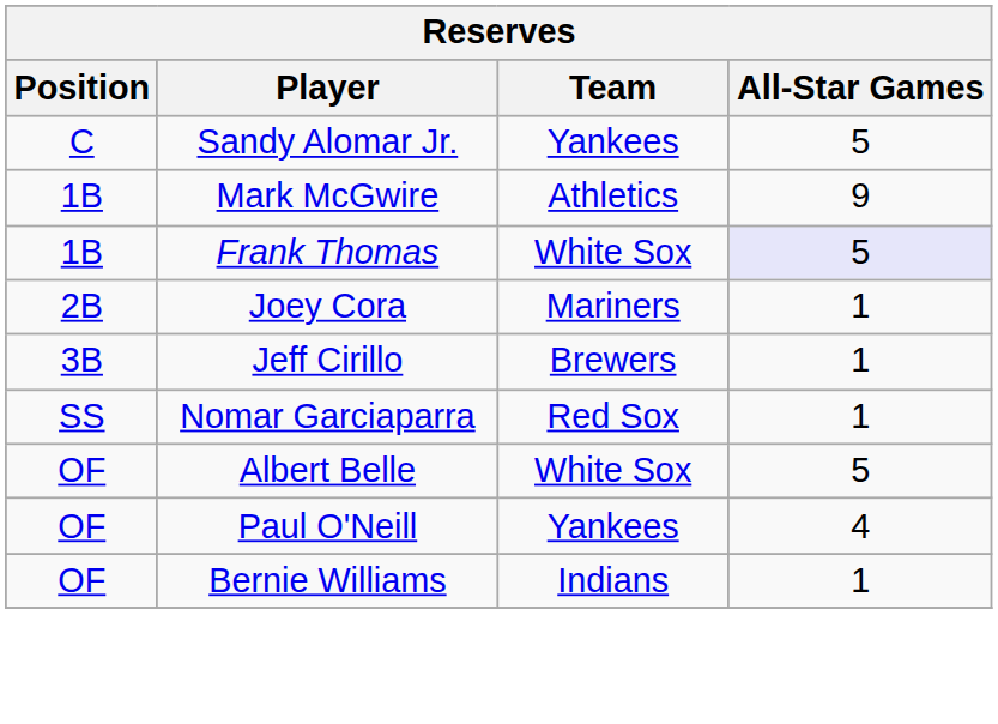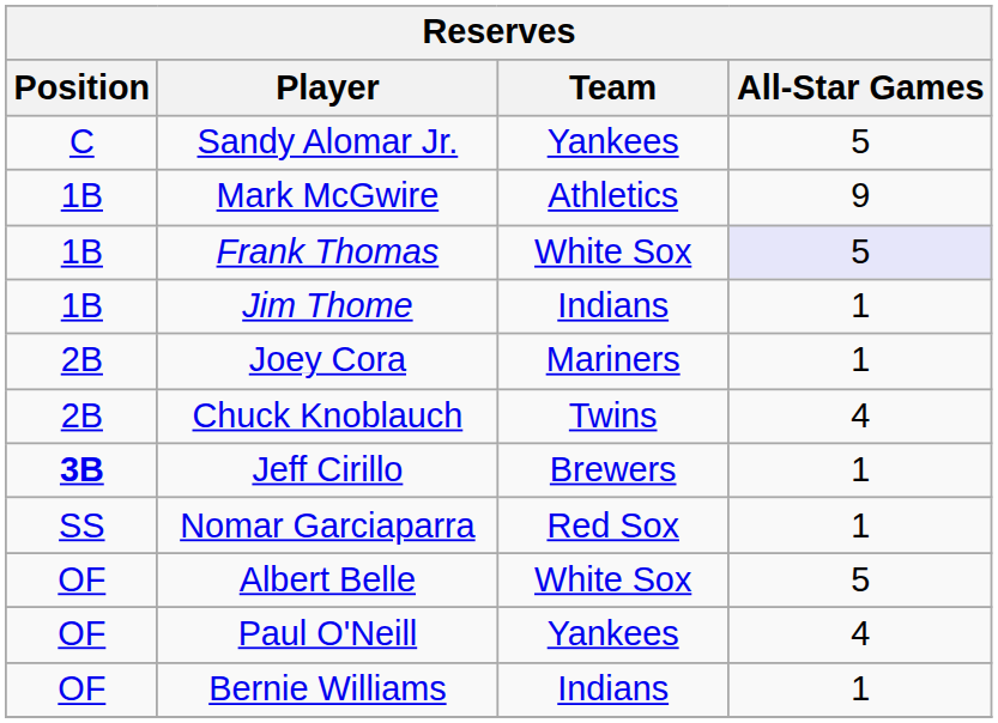+ row: 1B | Jim Thome | Indians | 1
+ row: 2B | Chuck Knoblauch | Twins | 4
Jeff Cirillo | Position: normal -> bold
